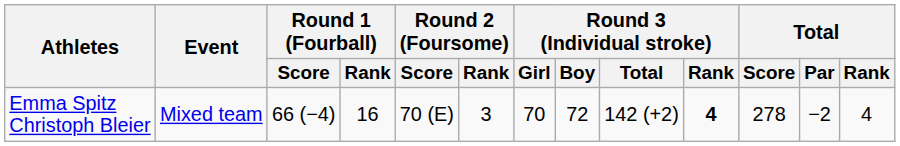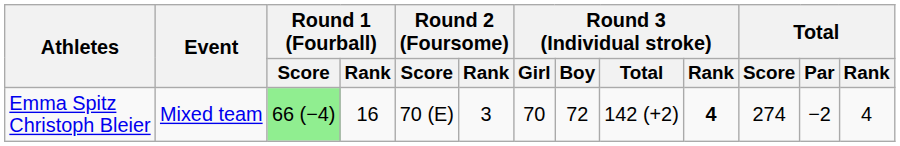Emma Spitz Christoph Bleier | Round 1 (Fourball) / Score: no background -> lightgreen background
Emma Spitz Christoph Bleier | Total / Score: 278 -> 274
